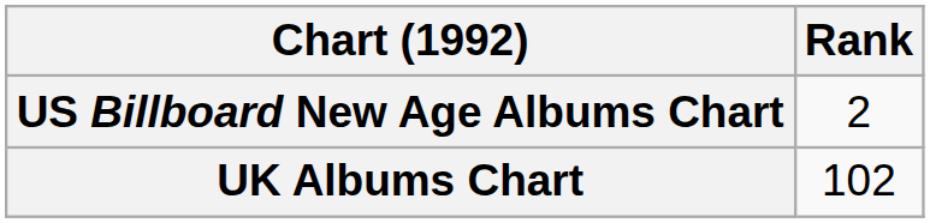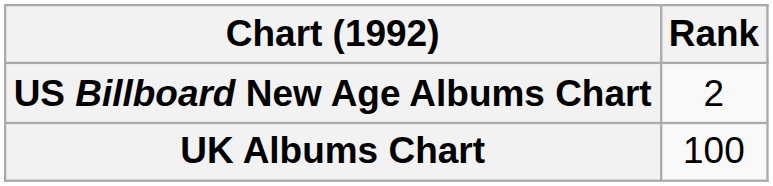UK Albums Chart | Rank: 102 -> 100
